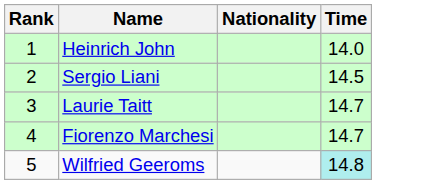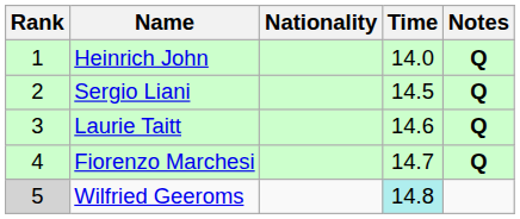+ column: Notes | Q | Q | Q | Q
Laurie Taitt | Time: 14.7 -> 14.6
Wilfried Geeroms | Rank: no background -> lightgrey background
